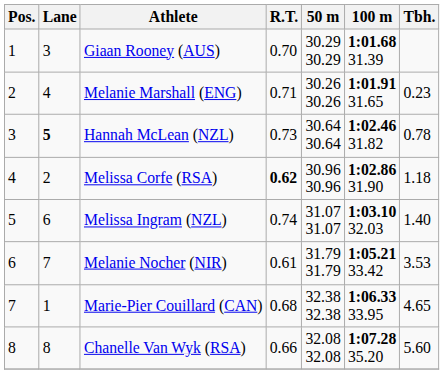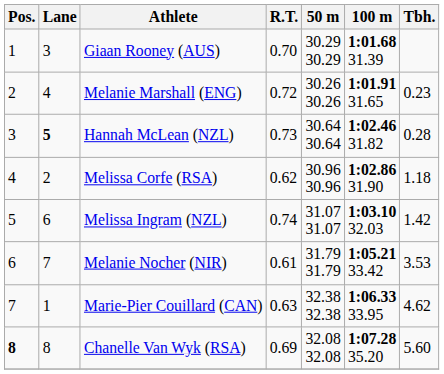Melanie Marshall (ENG) | R.T.: 0.71 -> 0.72
Hannah McLean (NZL) | Tbh.: 0.78 -> 0.28
Melissa Corfe (RSA) | R.T.: bold -> normal
Melissa Ingram (NZL) | Tbh.: 1.40 -> 1.42
Marie-Pier Couillard (CAN) | R.T.: 0.68 -> 0.63
Marie-Pier Couillard (CAN) | Tbh.: 4.65 -> 4.62
Chanelle Van Wyk (RSA) | Pos.: normal -> bold
Chanelle Van Wyk (RSA) | R.T.: 0.66 -> 0.69
